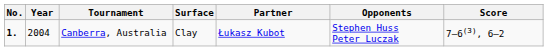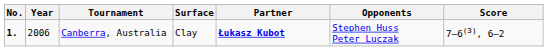Canberra, Australia | Year: 2004 -> 2006
Canberra, Australia | Partner: normal -> bold
